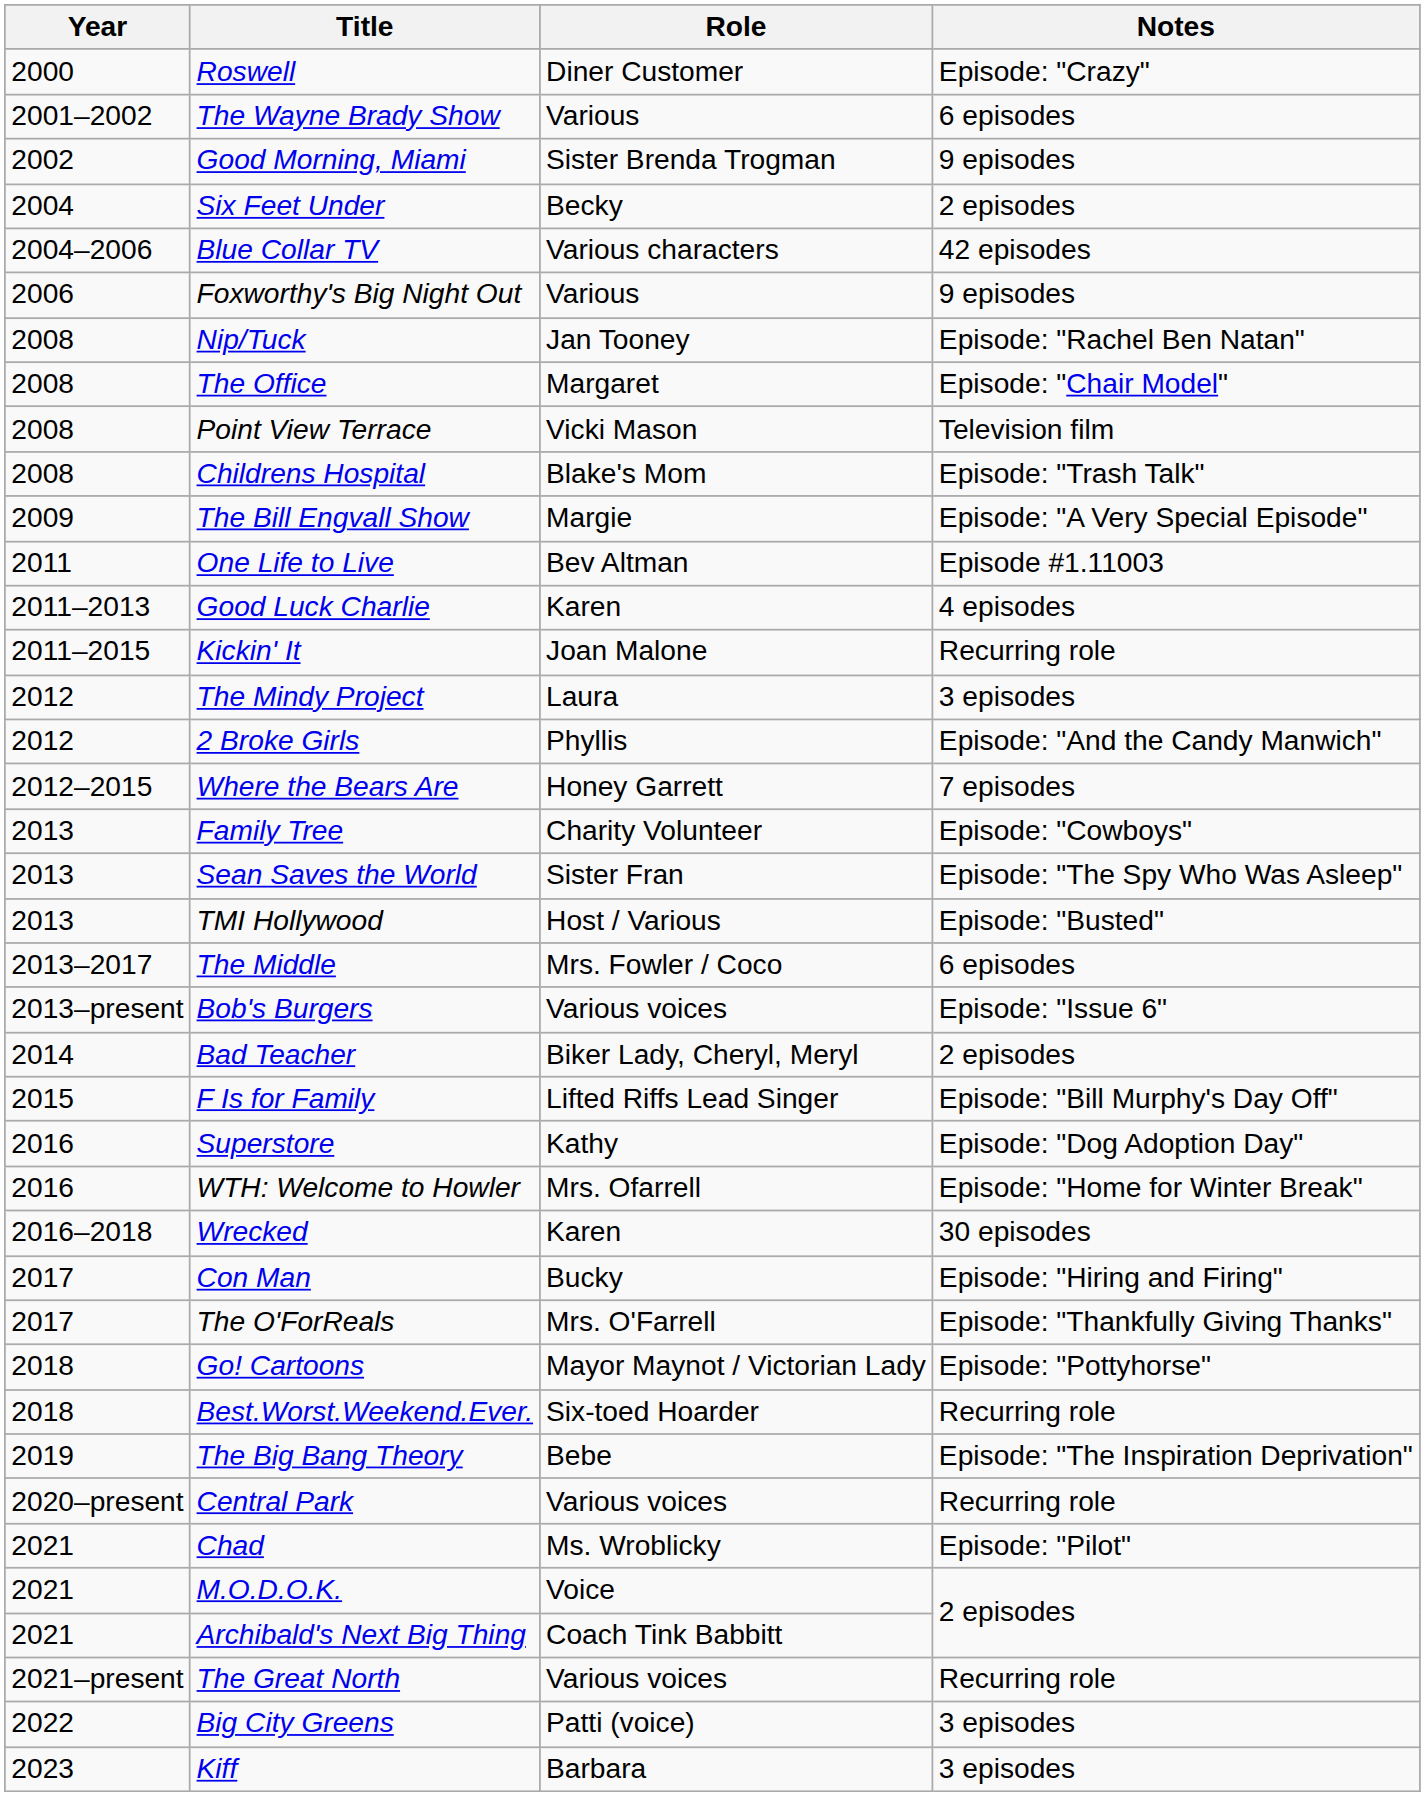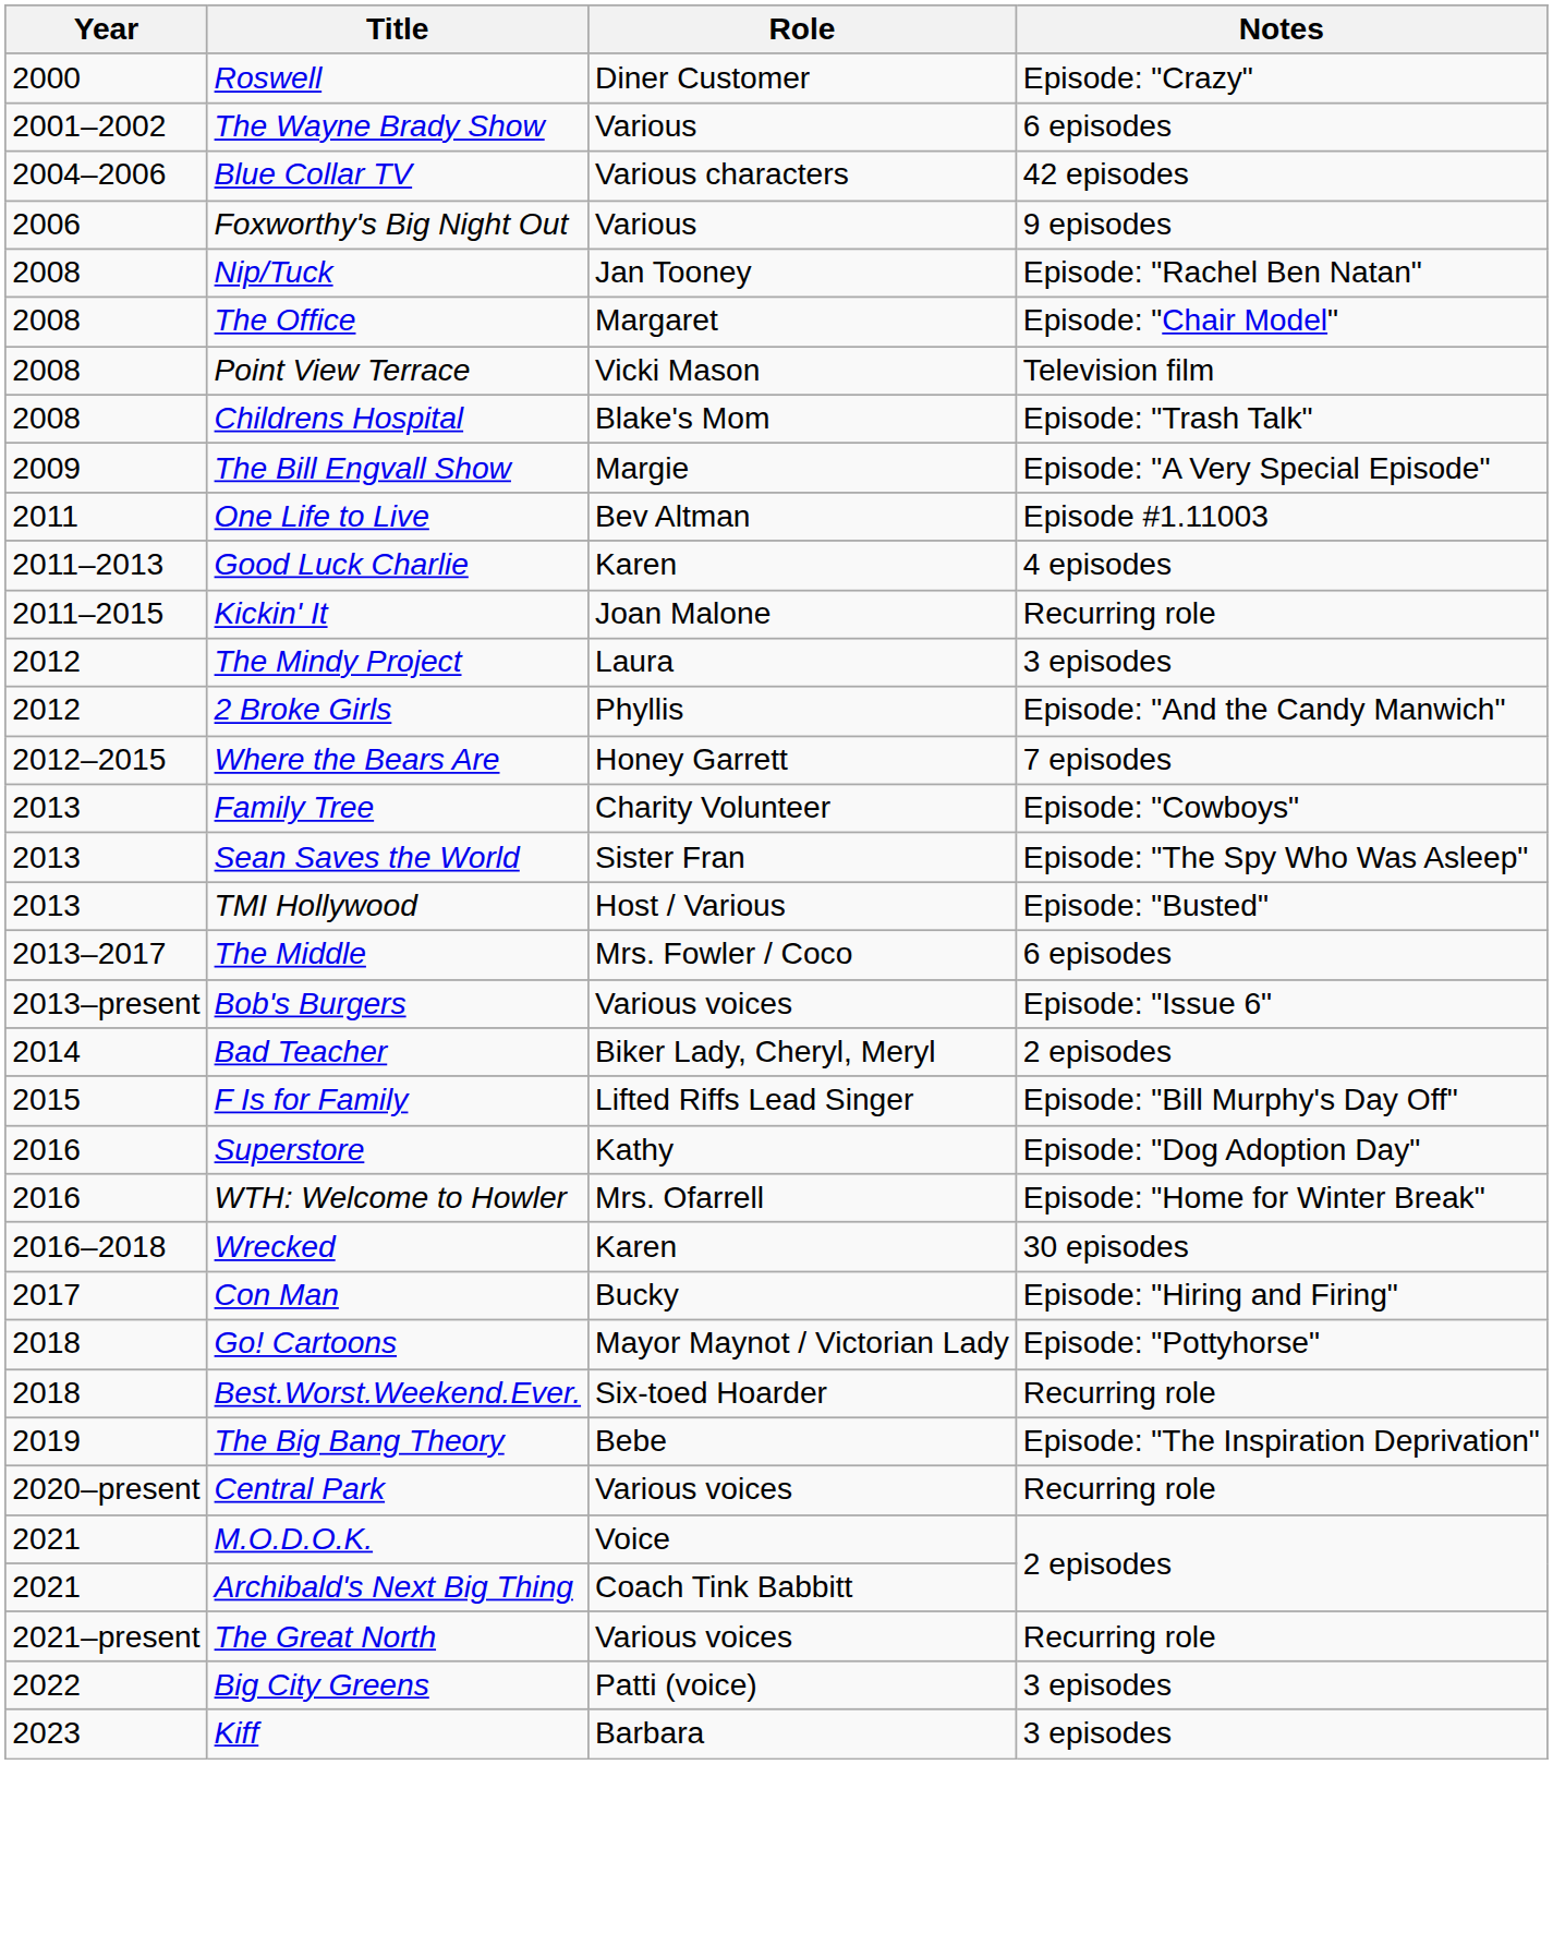- row: 2002 | Good Morning, Miami | Sister Brenda Trogman | 9 episodes
- row: 2004 | Six Feet Under | Becky | 2 episodes
- row: 2017 | The O'ForReals | Mrs. O'Farrell | Episode: "Thankfully Giving Thanks"
- row: 2021 | Chad | Ms. Wroblicky | Episode: "Pilot"
